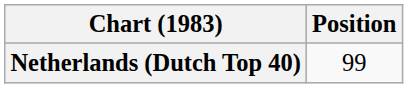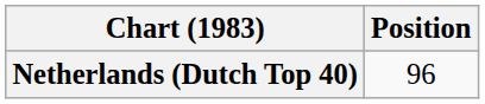Netherlands (Dutch Top 40) | Position: 99 -> 96
